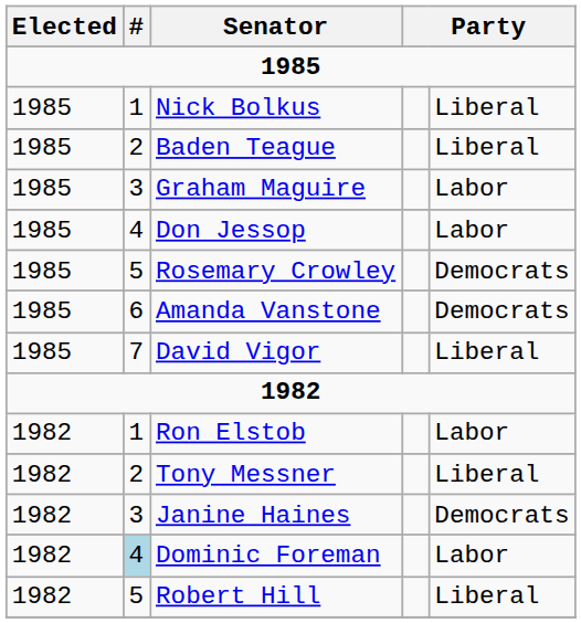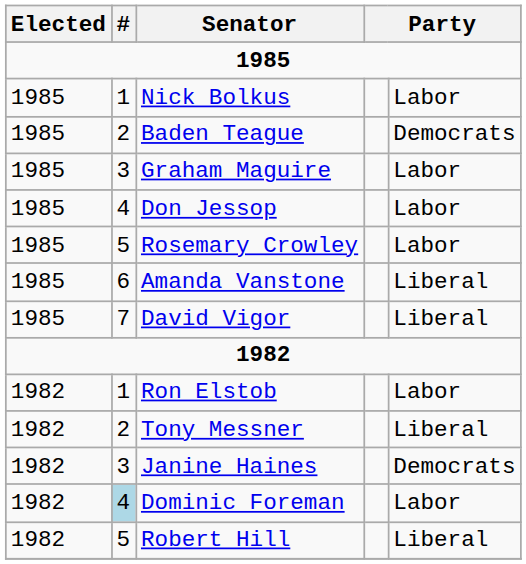Nick Bolkus | column 5: Liberal -> Labor
Baden Teague | column 5: Liberal -> Democrats
Rosemary Crowley | column 5: Democrats -> Labor
Amanda Vanstone | column 5: Democrats -> Liberal
